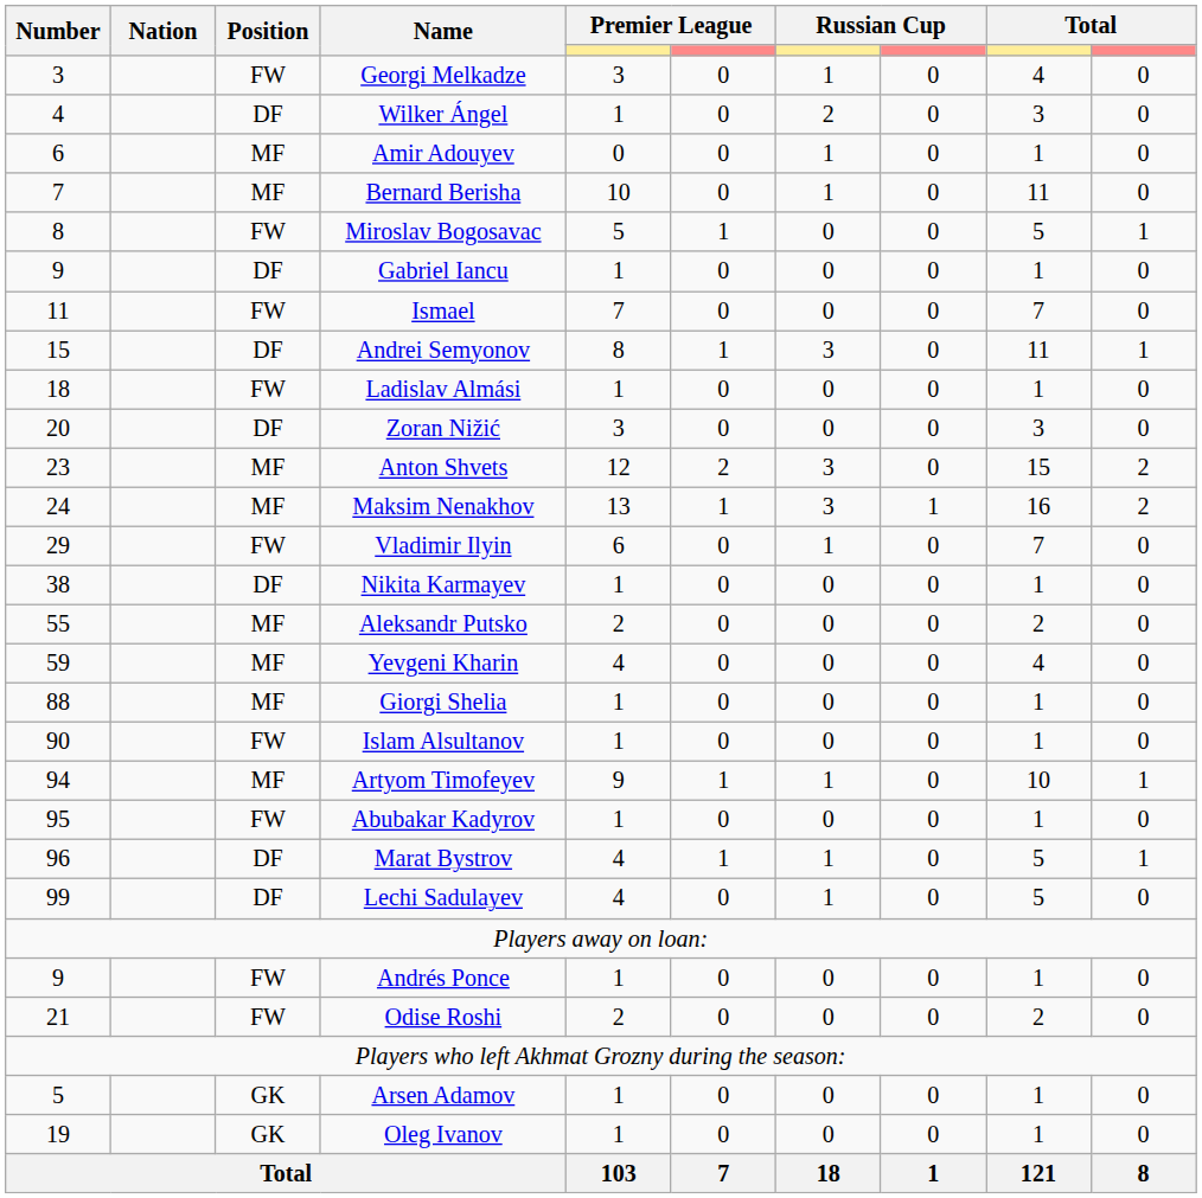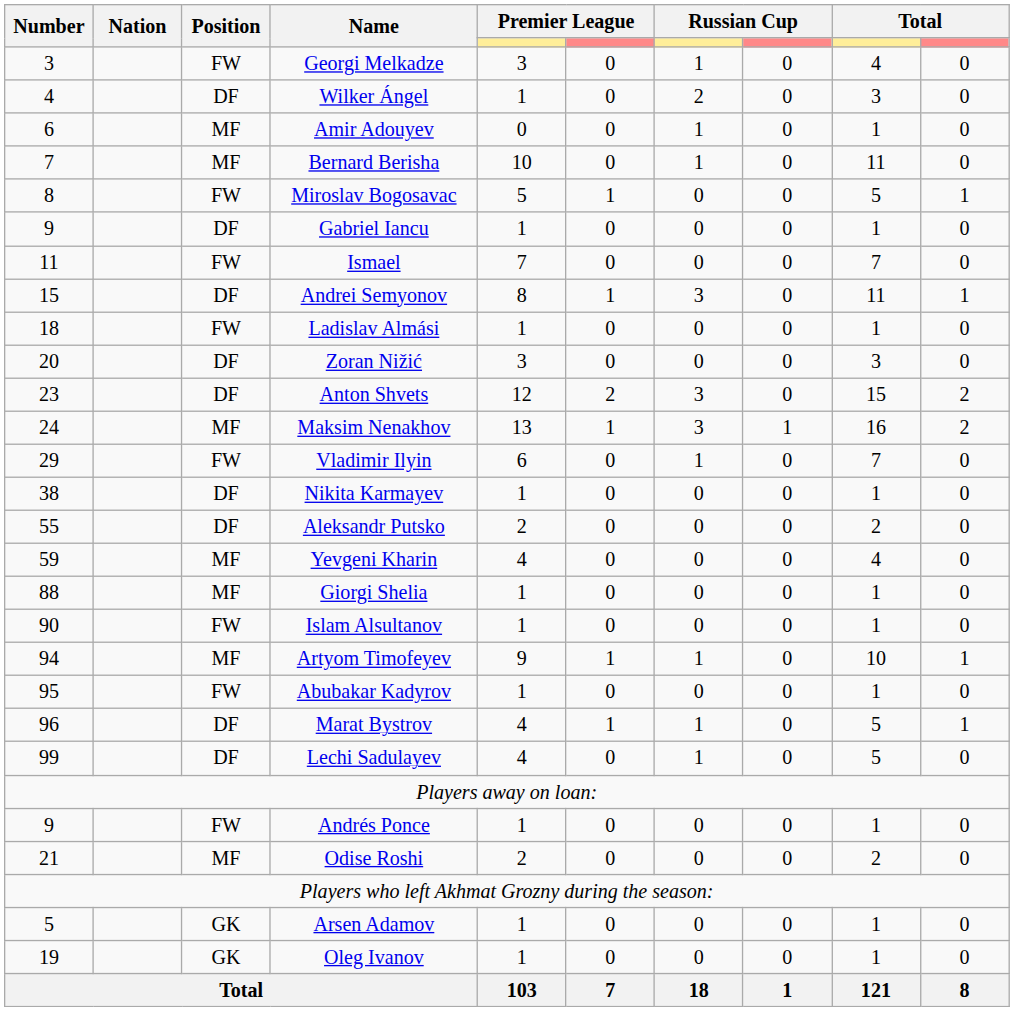Anton Shvets | Position: MF -> DF
Aleksandr Putsko | Position: MF -> DF
Odise Roshi | Position: FW -> MF
